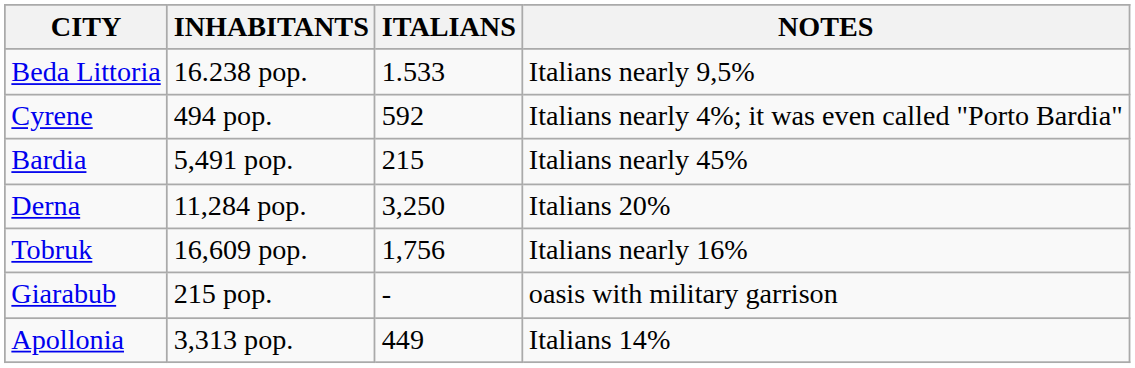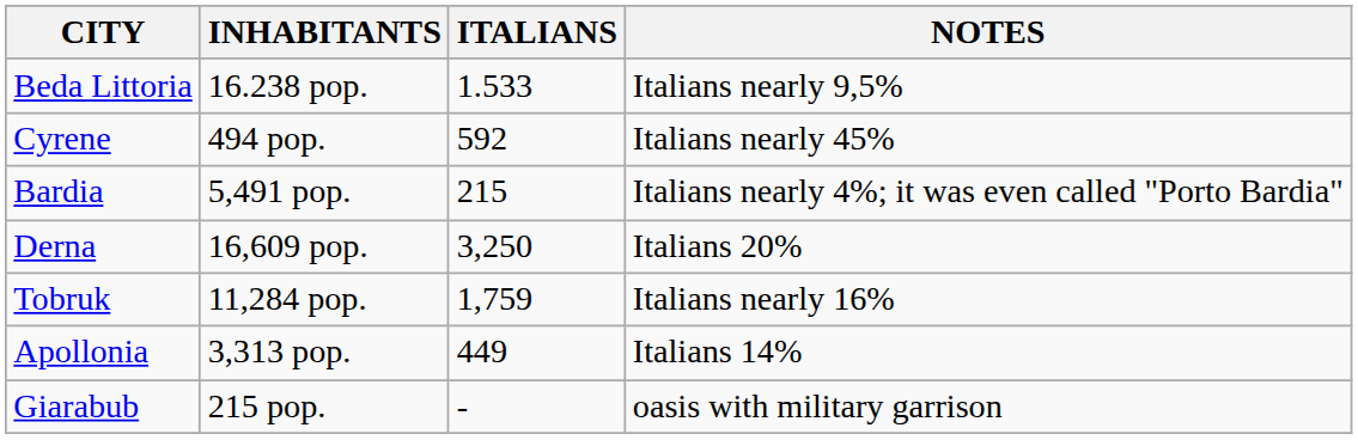Cyrene | NOTES: Italians nearly 4%; it was even called "Porto Bardia" -> Italians nearly 45%
Bardia | NOTES: Italians nearly 45% -> Italians nearly 4%; it was even called "Porto Bardia"
Derna | INHABITANTS: 11,284 pop. -> 16,609 pop.
Tobruk | INHABITANTS: 16,609 pop. -> 11,284 pop.
Tobruk | ITALIANS: 1,756 -> 1,759
rows swapped: Giarabub <-> Apollonia
